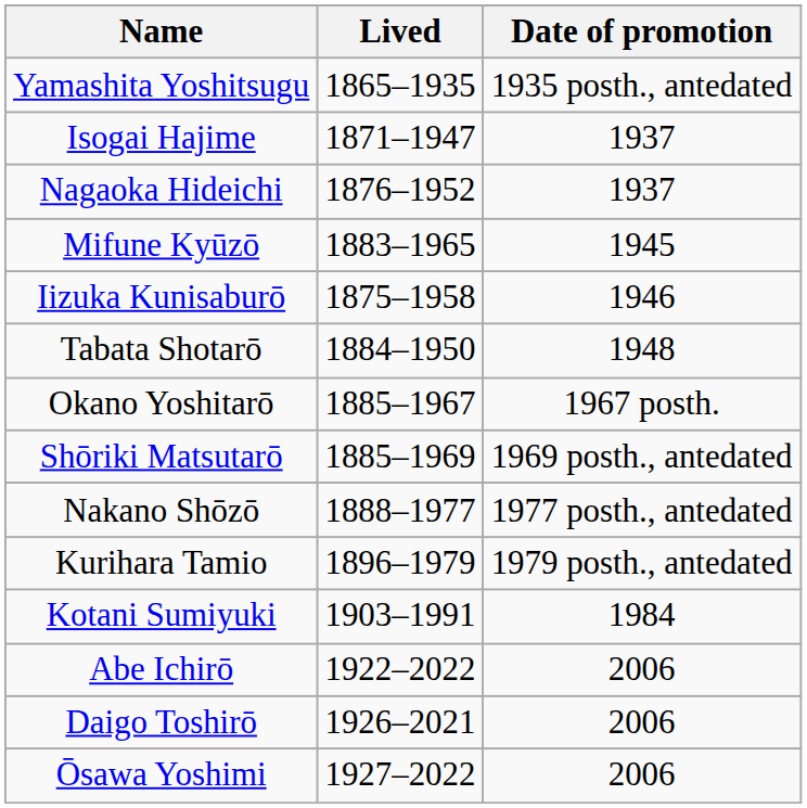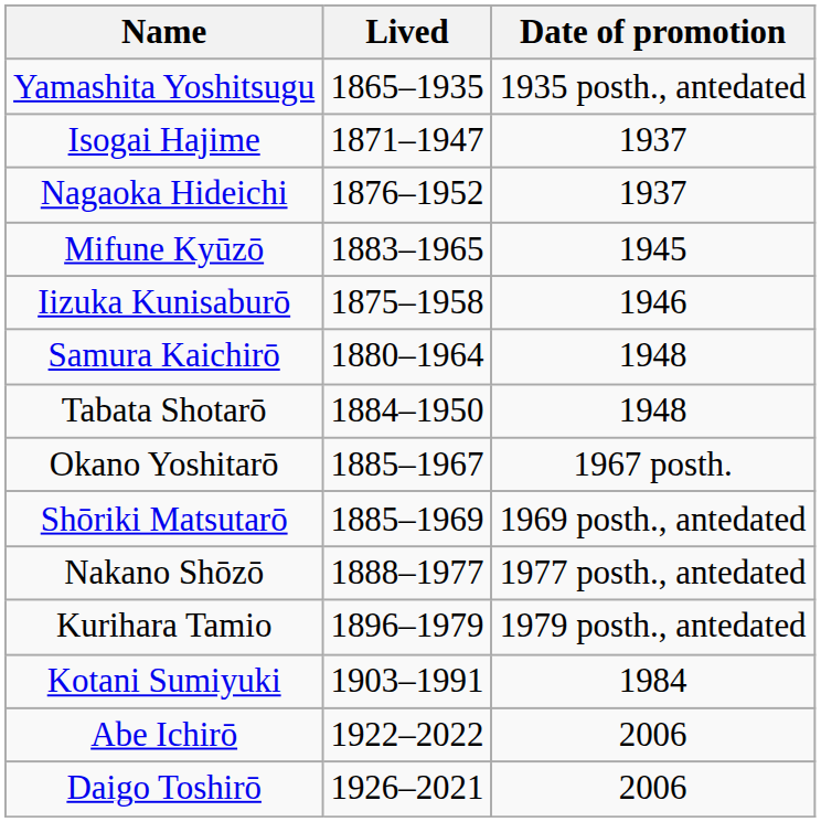+ row: Samura Kaichirō | 1880–1964 | 1948
- row: Ōsawa Yoshimi | 1927–2022 | 2006
